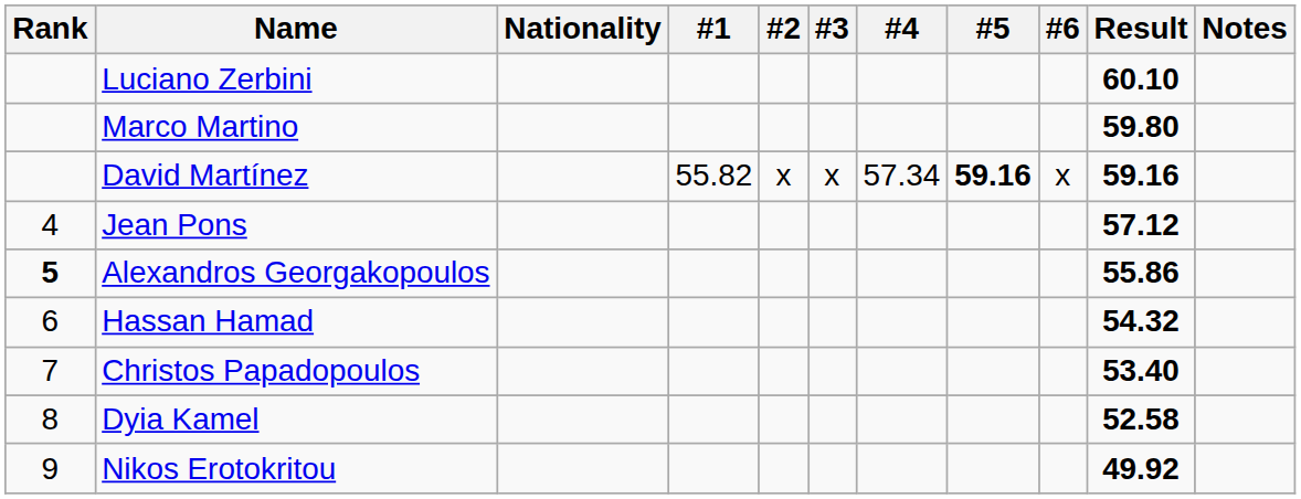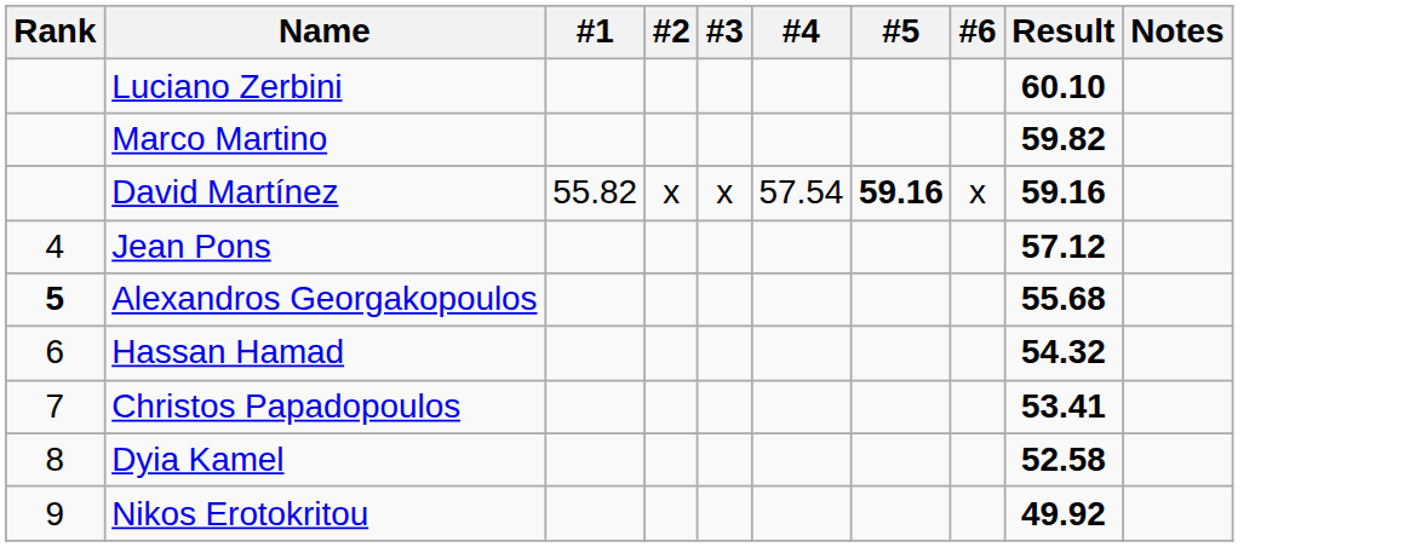- column: Nationality
Marco Martino | Result: 59.80 -> 59.82
David Martínez | #4: 57.34 -> 57.54
Alexandros Georgakopoulos | Result: 55.86 -> 55.68
Christos Papadopoulos | Result: 53.40 -> 53.41
